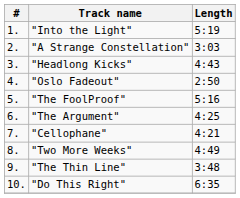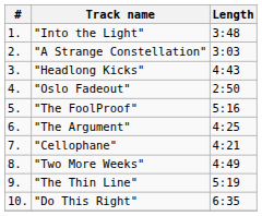"Into the Light" | Length: 5:19 -> 3:48
"The Thin Line" | Length: 3:48 -> 5:19
